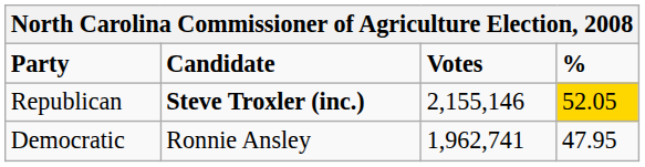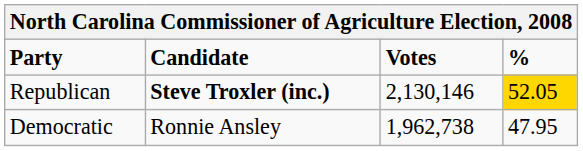Republican | Votes: 2,155,146 -> 2,130,146
Democratic | Votes: 1,962,741 -> 1,962,738
